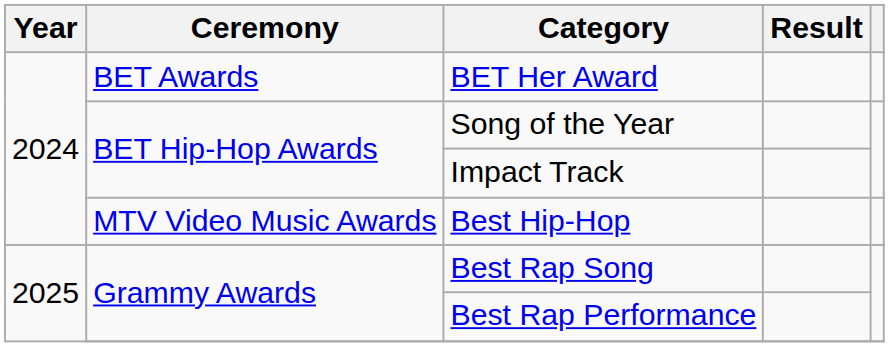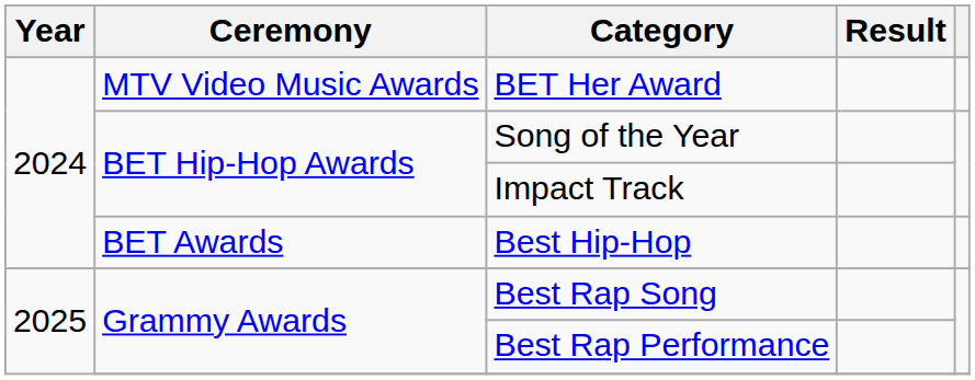BET Her Award | Ceremony: BET Awards -> MTV Video Music Awards
Best Hip-Hop | Ceremony: MTV Video Music Awards -> BET Awards
